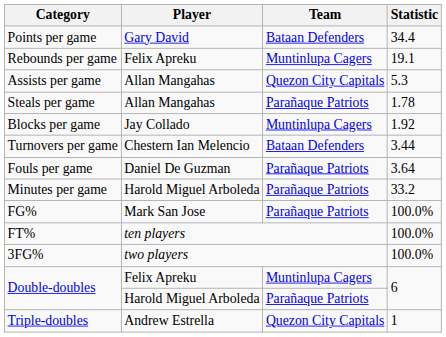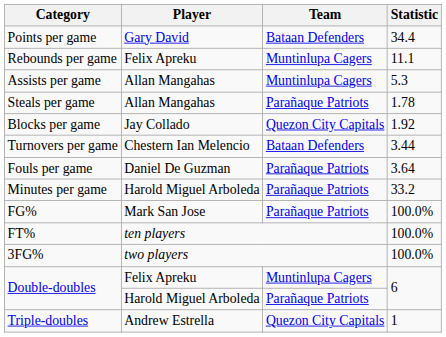Rebounds per game | Statistic: 19.1 -> 11.1
Assists per game | Team: Quezon City Capitals -> Muntinlupa Cagers
Blocks per game | Team: Muntinlupa Cagers -> Quezon City Capitals
